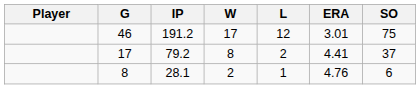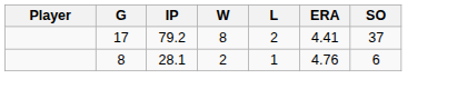- row: 46 | 191.2 | 17 | 12 | 3.01 | 75
